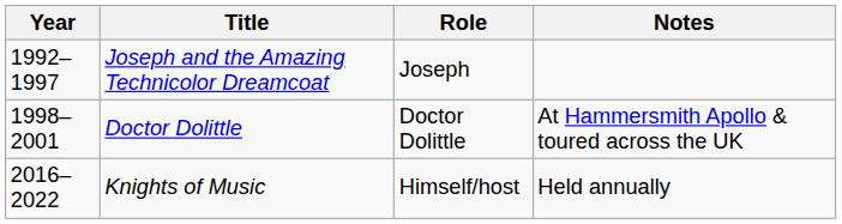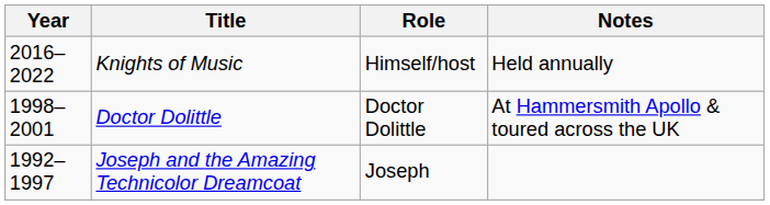rows swapped: Joseph and the Amazing Technicolor Dreamcoat <-> Knights of Music
